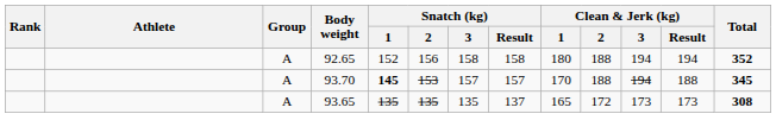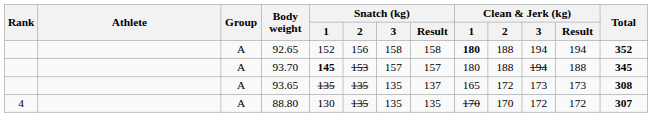92.65 | Clean & Jerk (kg) / 1: normal -> bold
93.70 | Clean & Jerk (kg) / 1: 170 -> 180
+ row: 4 | A | 88.80 | 130 | 135 | 135 | 135 | 170 | 170 | 172 | 172 | 307
